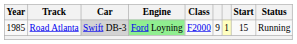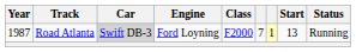Road Atlanta | Year: 1985 -> 1987
Road Atlanta | Engine: lightgreen background -> no background
Road Atlanta | column 6: 9 -> 7
Road Atlanta | Start: 15 -> 13
